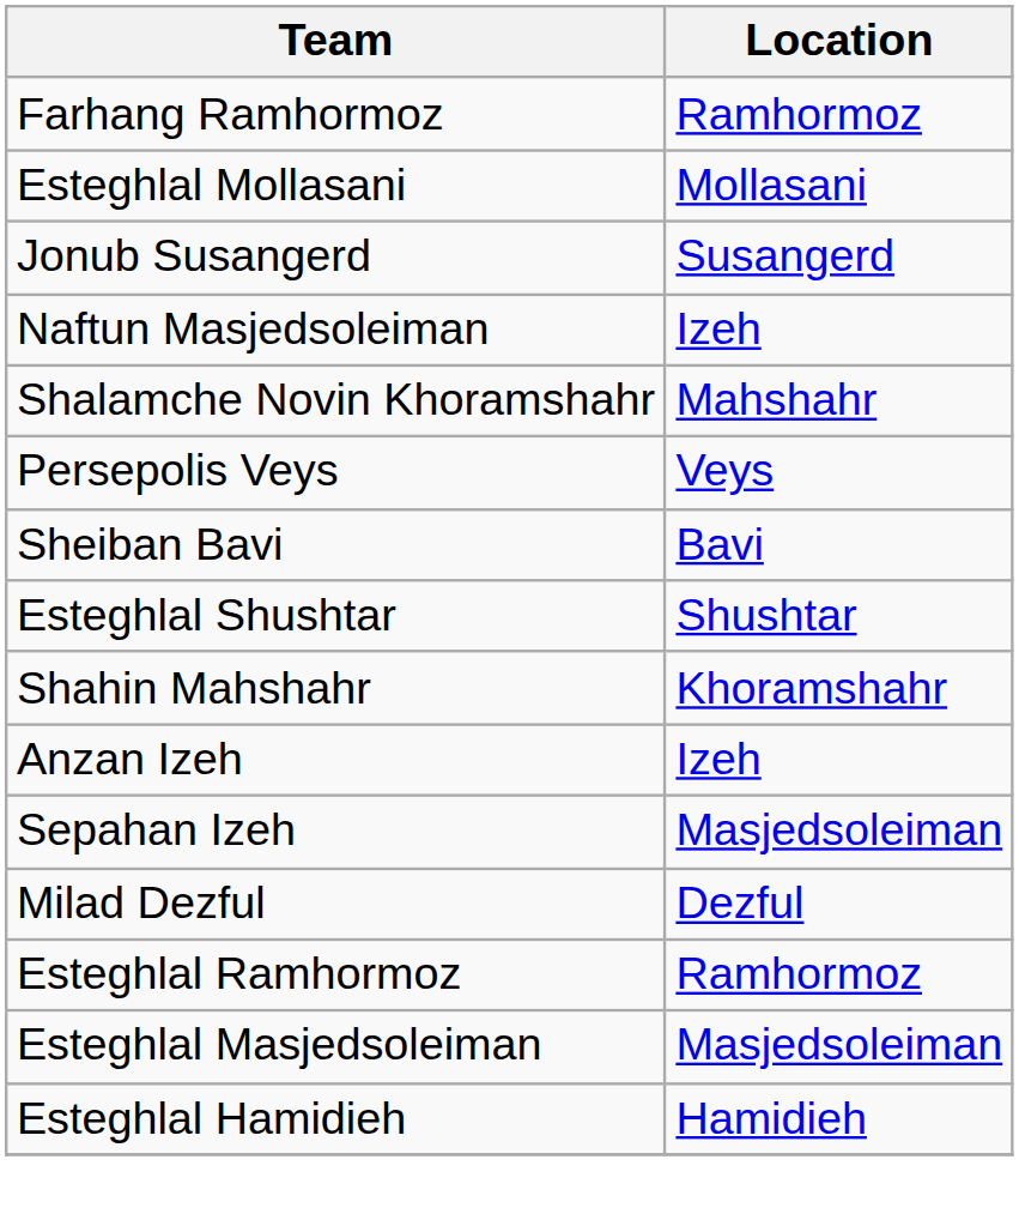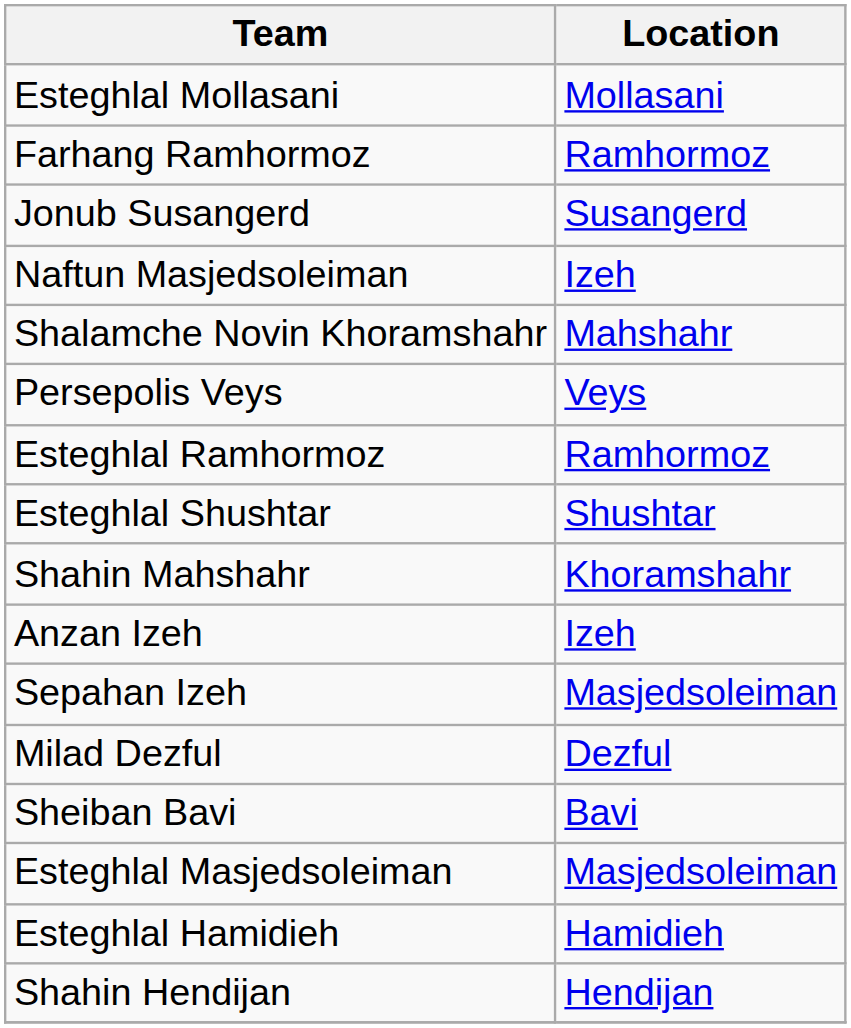rows swapped: Farhang Ramhormoz <-> Esteghlal Mollasani
rows swapped: Esteghlal Ramhormoz <-> Sheiban Bavi
+ row: Shahin Hendijan | Hendijan
